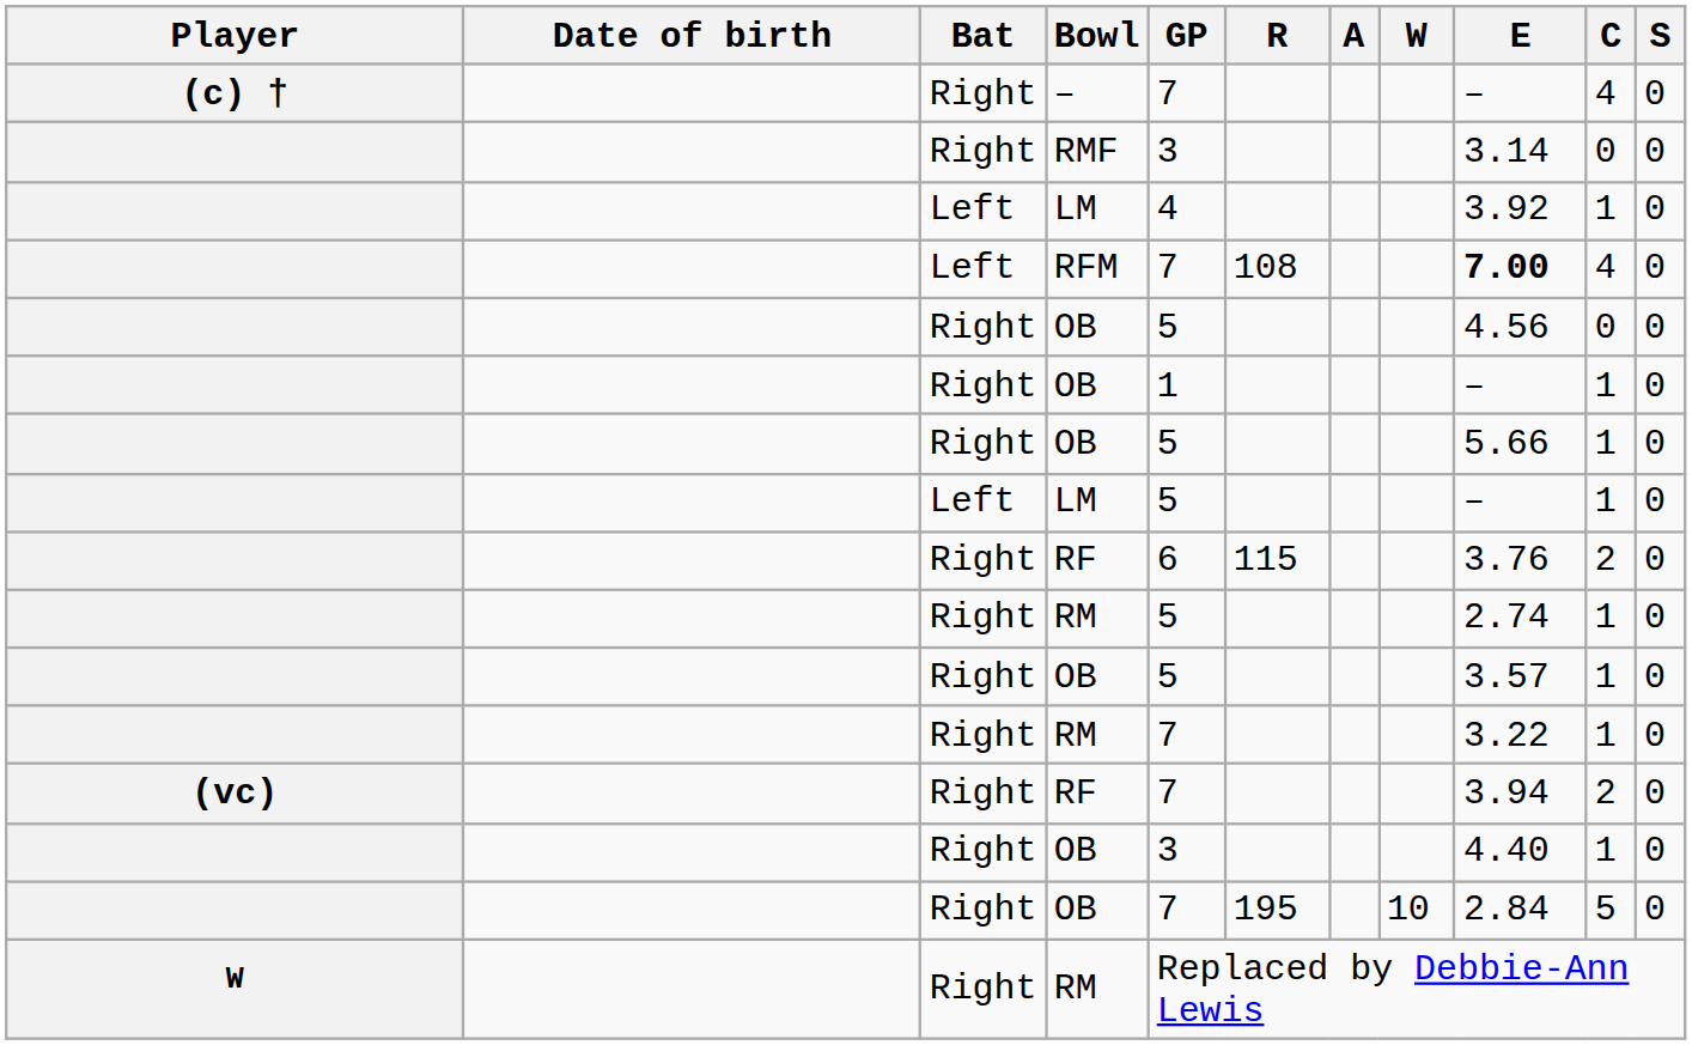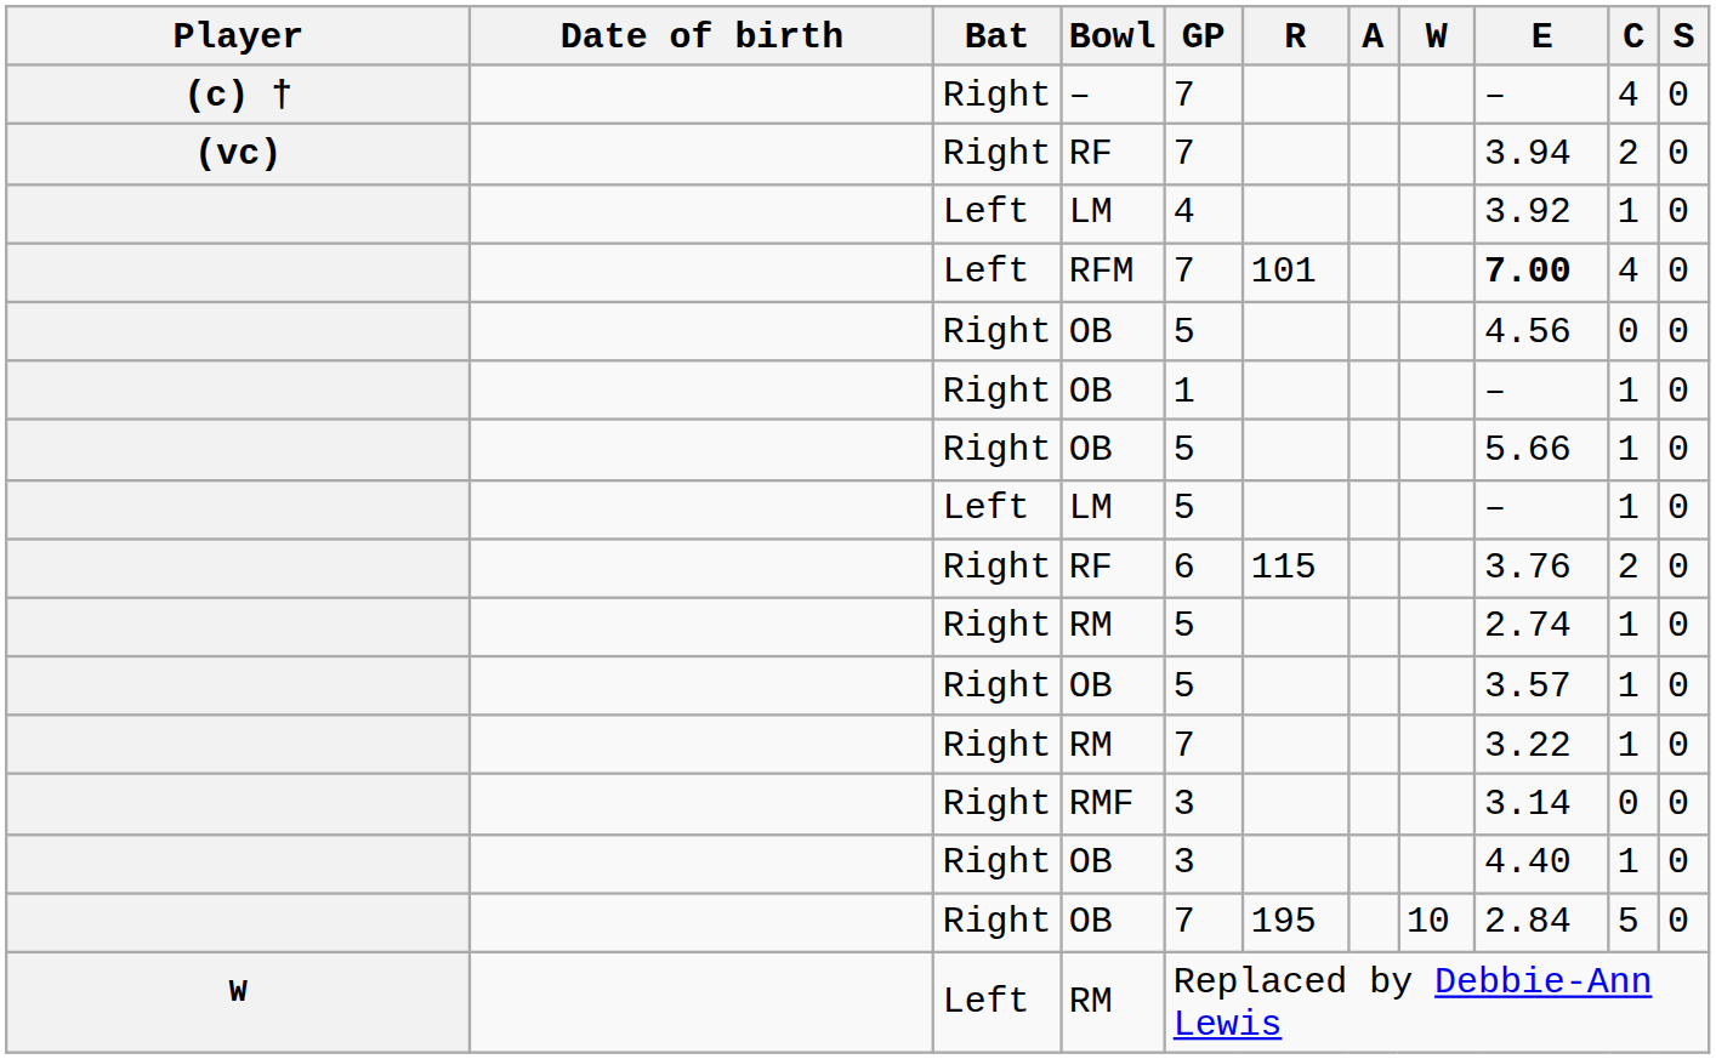rows swapped: (vc) / RF <-> RMF
RFM | R: 108 -> 101
W / RM | Bat: Right -> Left
